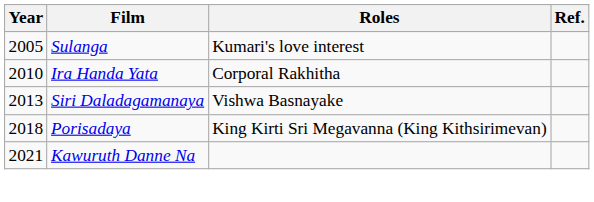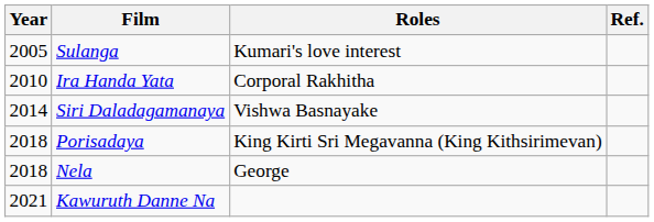Siri Daladagamanaya | Year: 2013 -> 2014
+ row: 2018 | Nela | George
